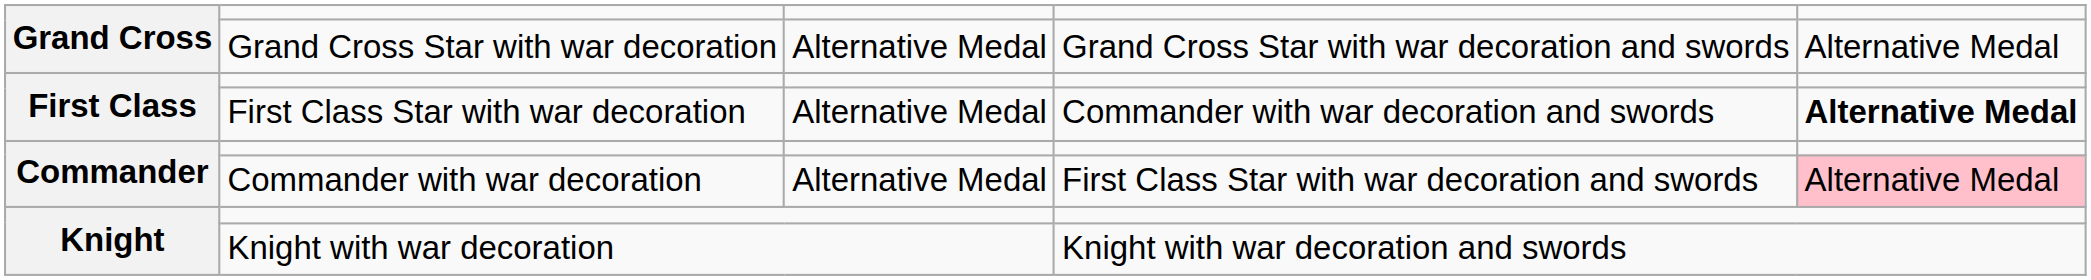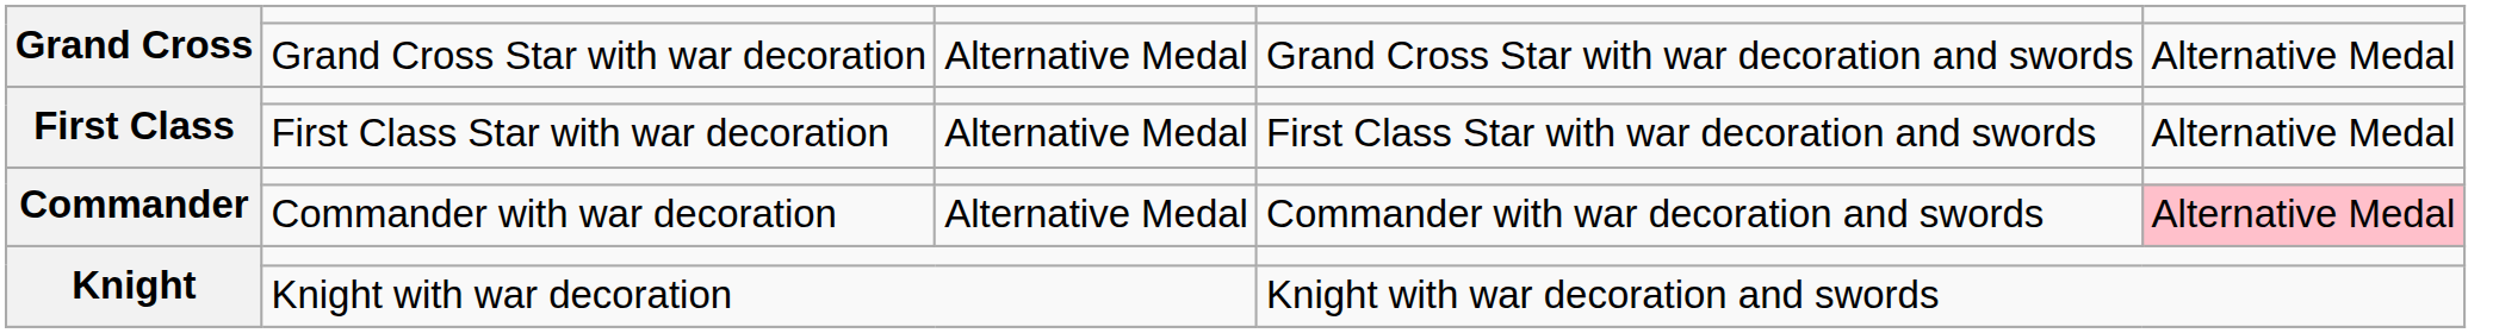First Class Star with war decoration | column 4: Commander with war decoration and swords -> First Class Star with war decoration and swords
First Class Star with war decoration | column 5: bold -> normal
Commander with war decoration | column 4: First Class Star with war decoration and swords -> Commander with war decoration and swords
